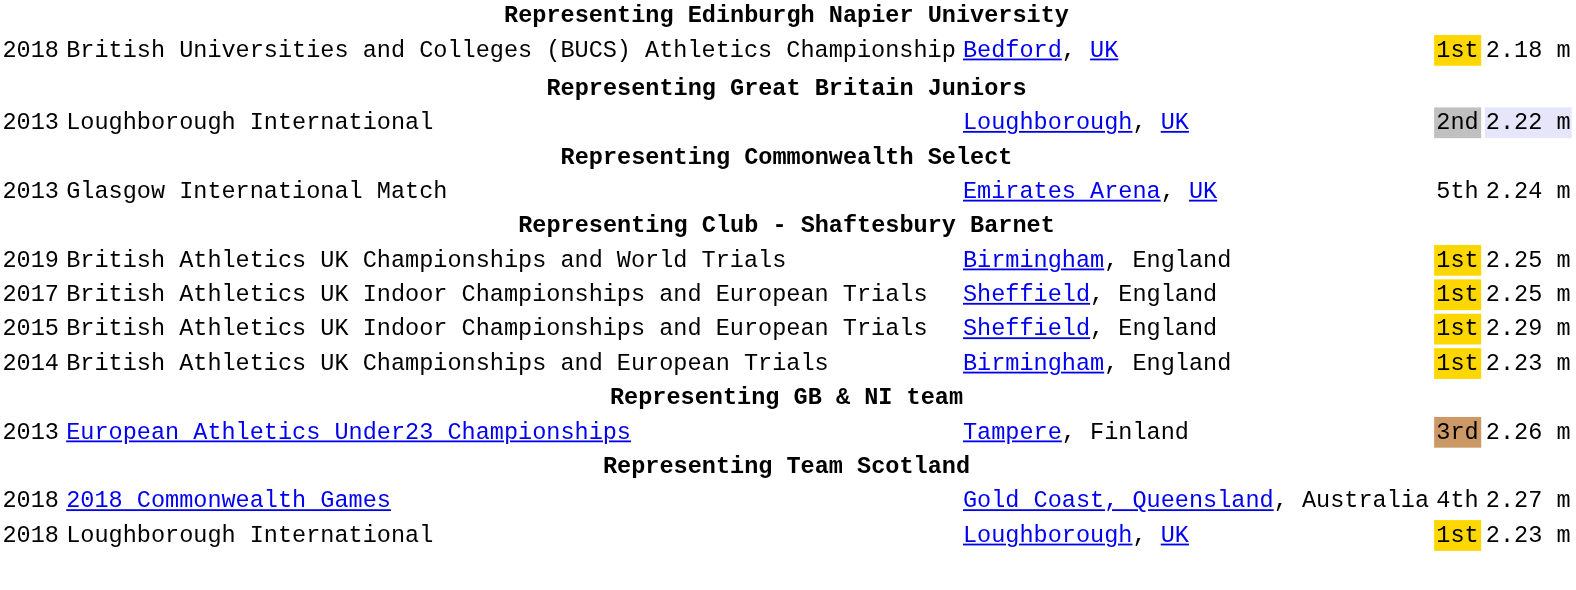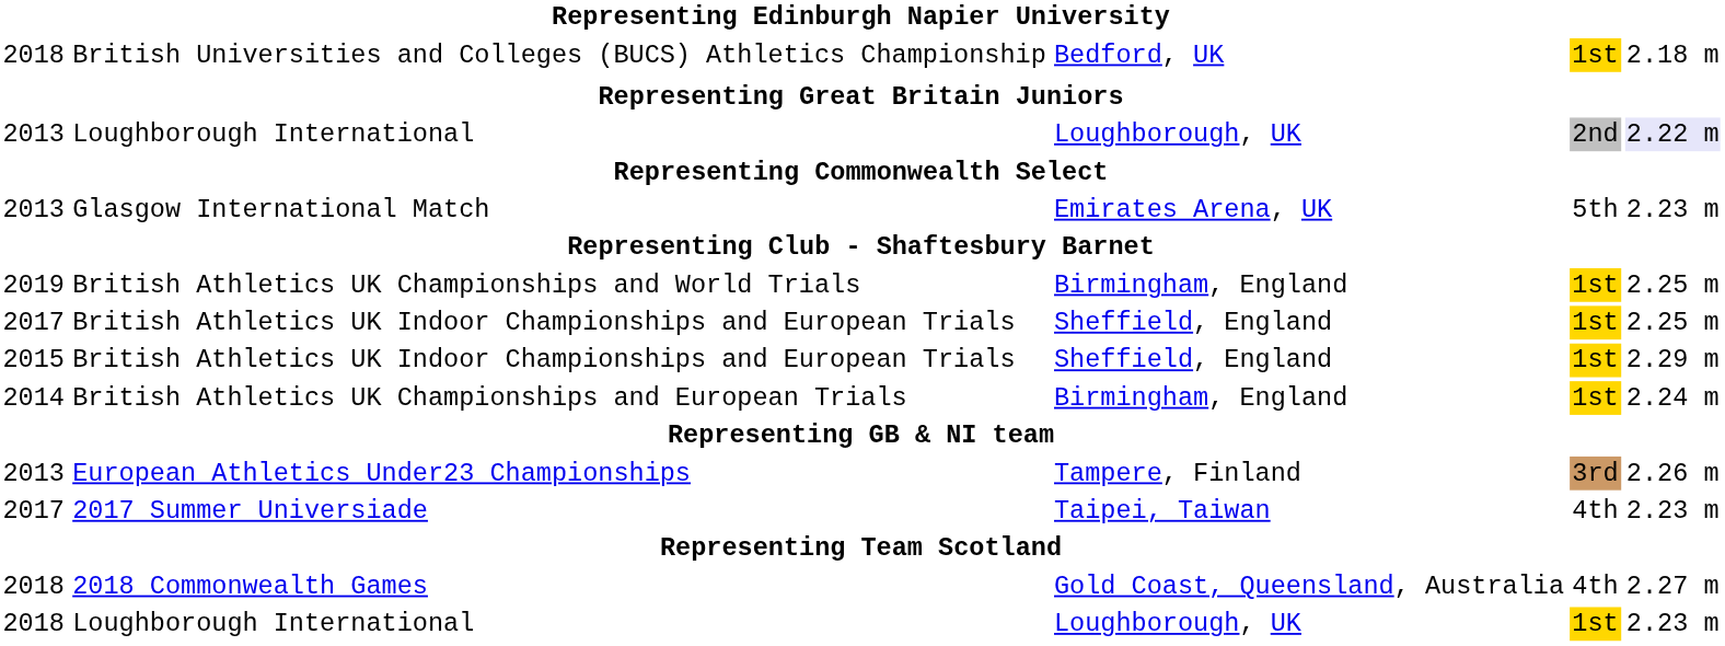Glasgow International Match | column 5: 2.24 m -> 2.23 m
British Athletics UK Championships and European Trials | column 5: 2.23 m -> 2.24 m
+ row: 2017 | 2017 Summer Universiade | Taipei, Taiwan | 4th | 2.23 m
